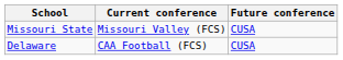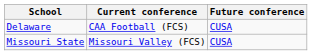rows swapped: Delaware <-> Missouri State
